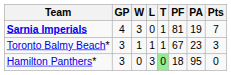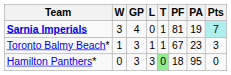columns swapped: GP <-> W
Sarnia Imperials | Pts: no background -> paleturquoise background
